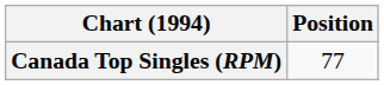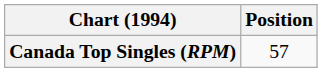Canada Top Singles (RPM) | Position: 77 -> 57
